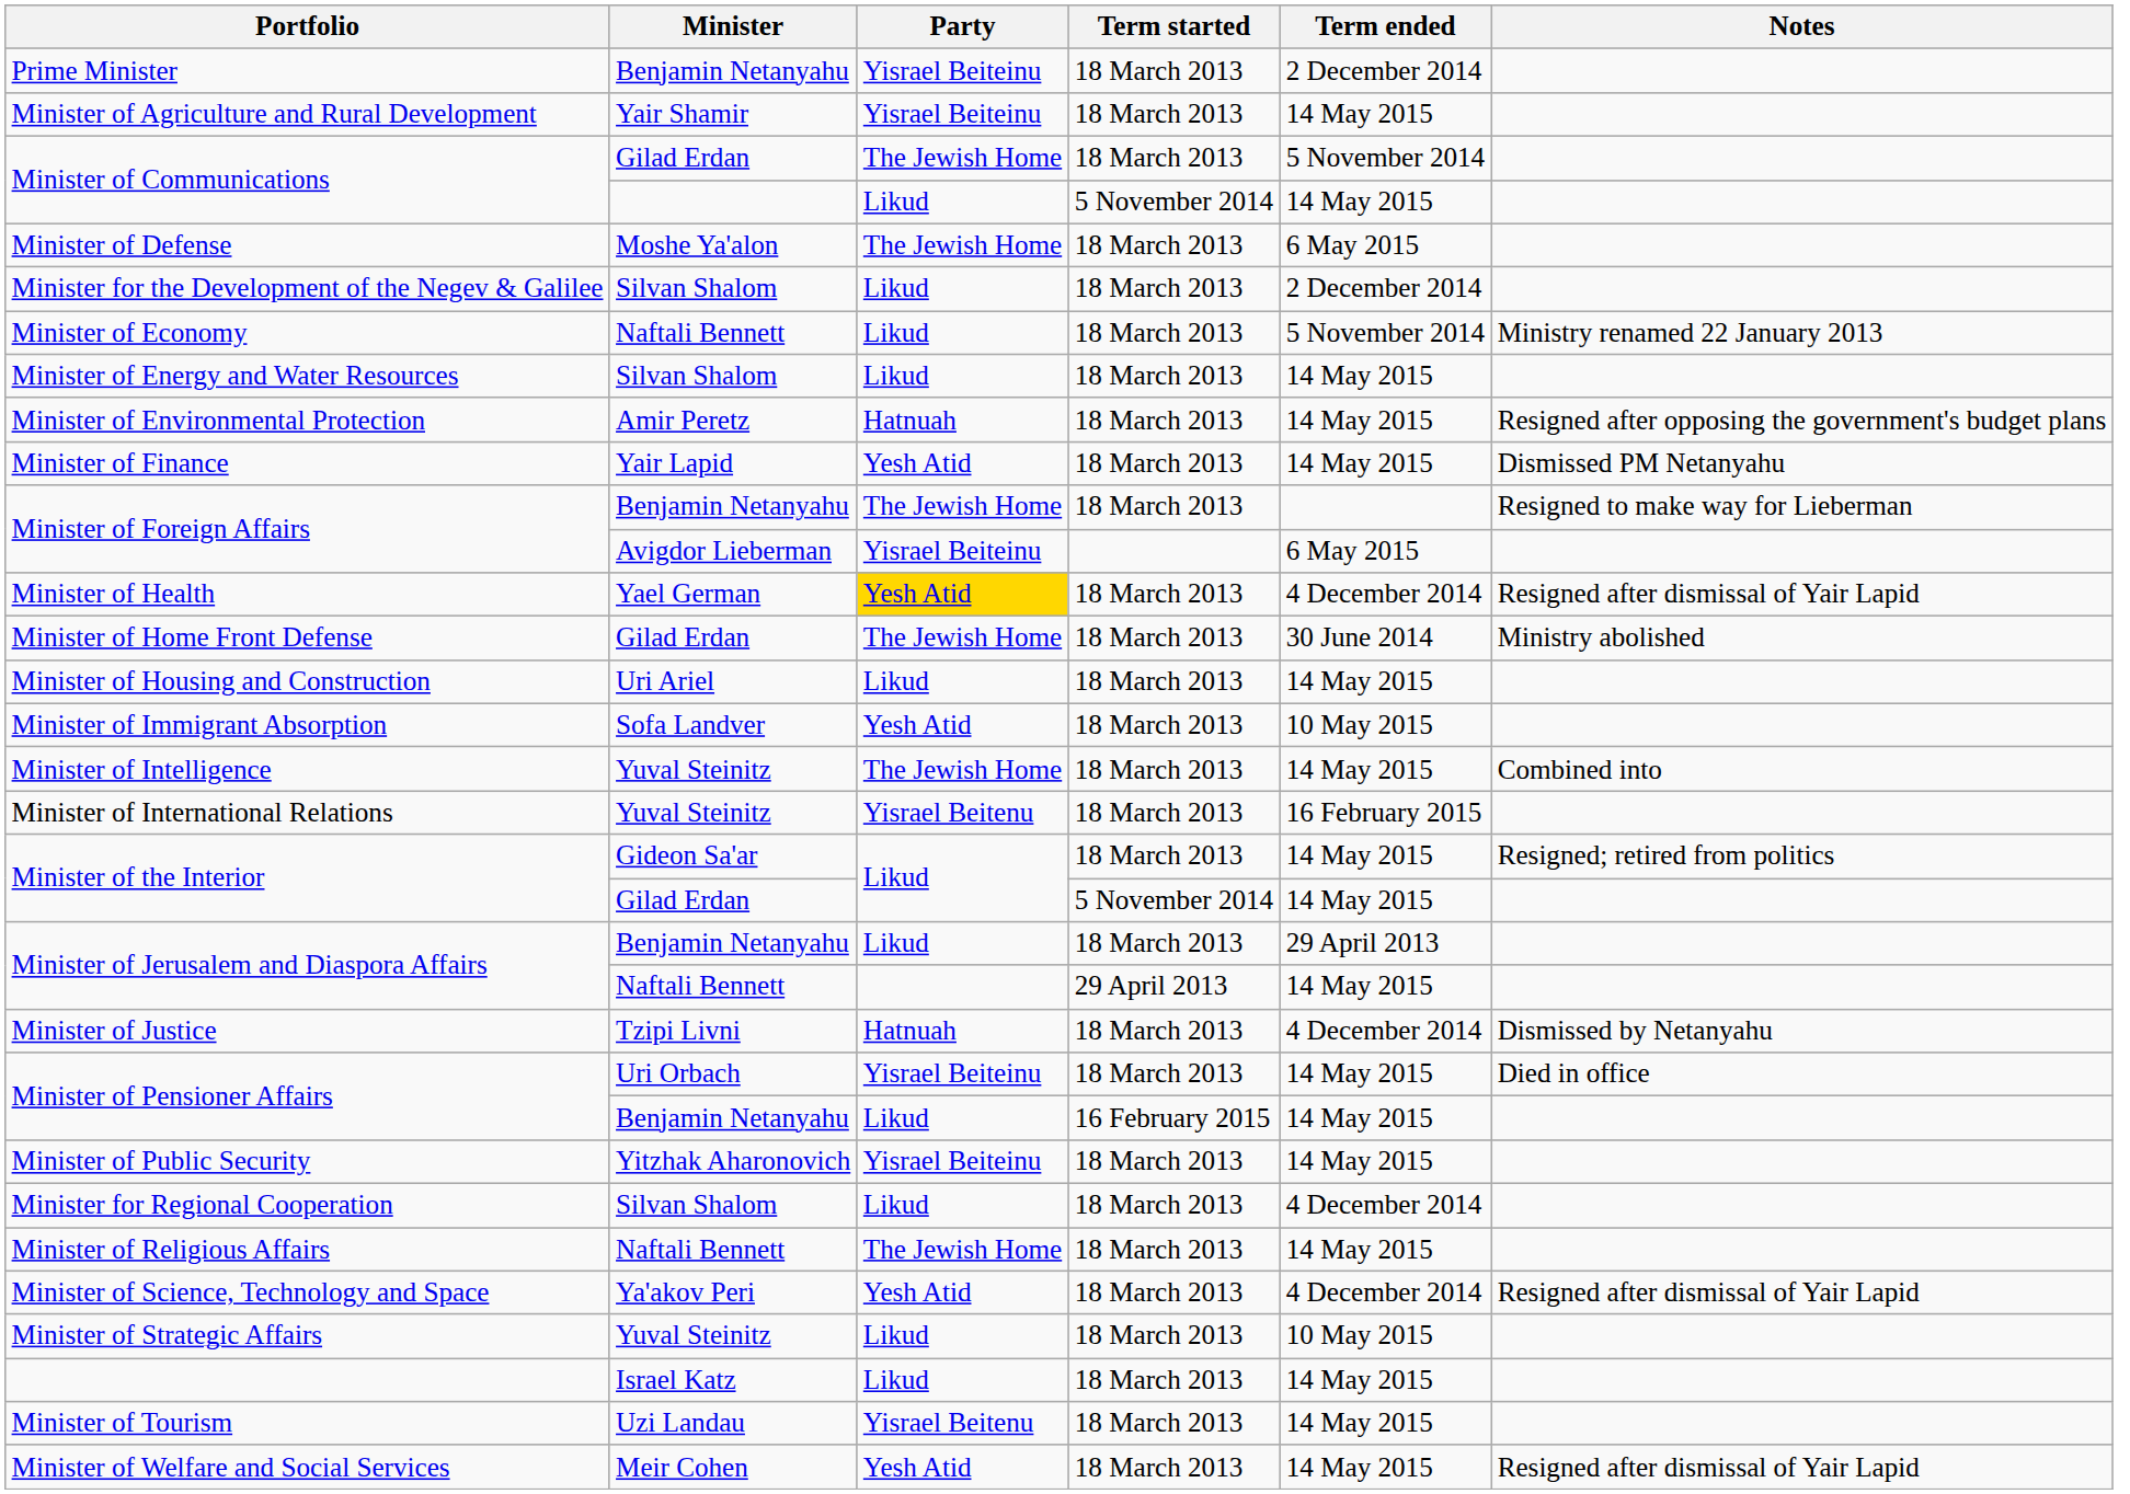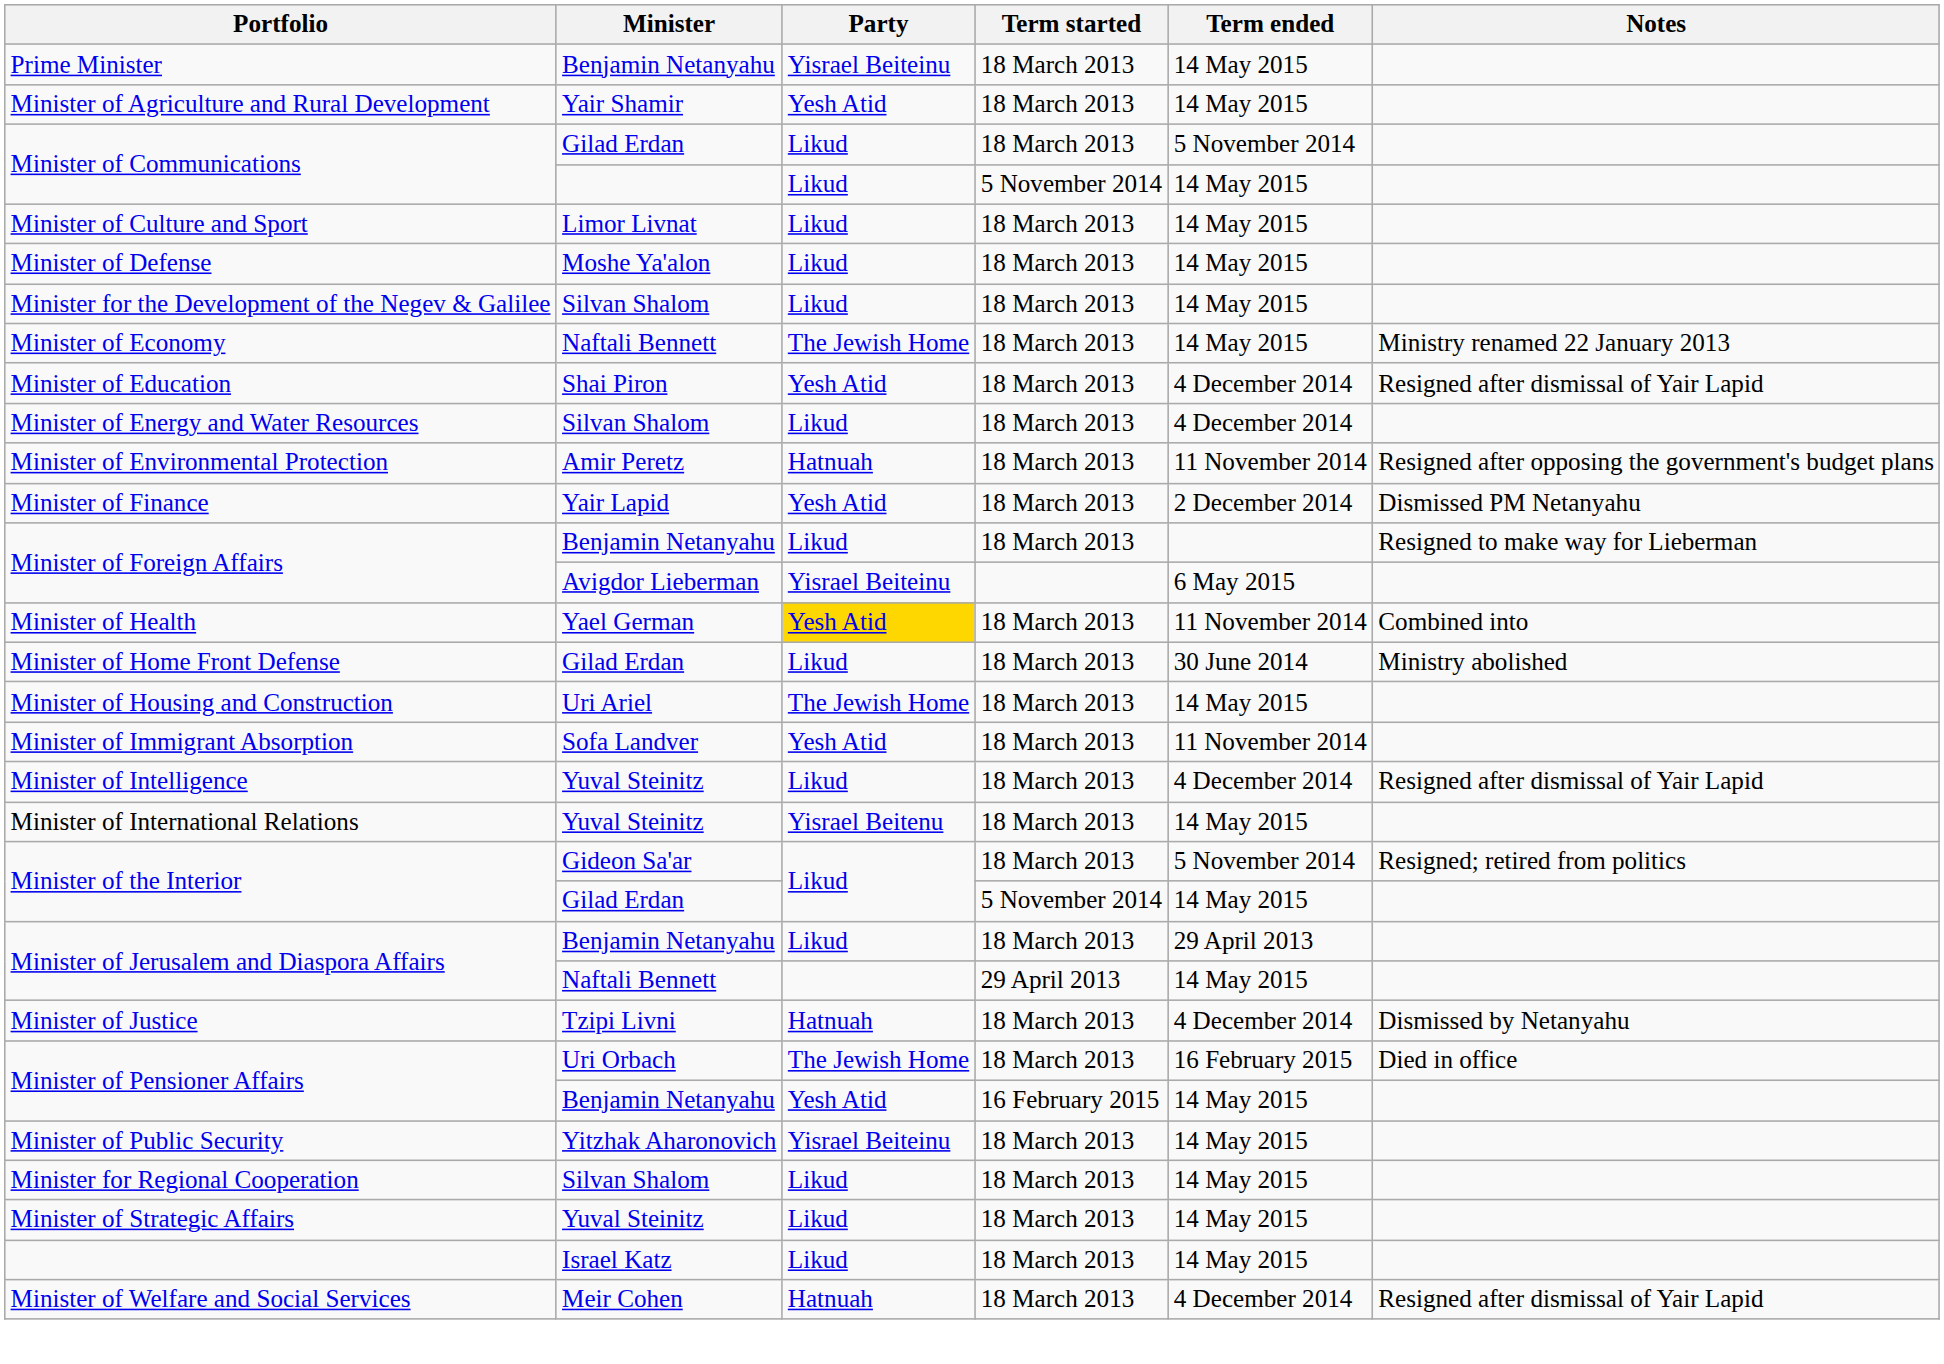Prime Minister | Term ended: 2 December 2014 -> 14 May 2015
Minister of Agriculture and Rural Development | Party: Yisrael Beiteinu -> Yesh Atid
Minister of Communications / Gilad Erdan | Party: The Jewish Home -> Likud
+ row: Minister of Culture and Sport | Limor Livnat | Likud | 18 March 2013 | 14 May 2015
Minister of Defense | Party: The Jewish Home -> Likud
Minister of Defense | Term ended: 6 May 2015 -> 14 May 2015
Minister for the Development of the Negev & Galilee | Term ended: 2 December 2014 -> 14 May 2015
Minister of Economy | Party: Likud -> The Jewish Home
Minister of Economy | Term ended: 5 November 2014 -> 14 May 2015
+ row: Minister of Education | Shai Piron | Yesh Atid | 18 March 2013 | 4 December 2014 | Resigned after dismissal of Yair Lapid
Minister of Energy and Water Resources | Term ended: 14 May 2015 -> 4 December 2014
Minister of Environmental Protection | Term ended: 14 May 2015 -> 11 November 2014
Minister of Finance | Term ended: 14 May 2015 -> 2 December 2014
Minister of Foreign Affairs / Benjamin Netanyahu | Party: The Jewish Home -> Likud
Minister of Health | Term ended: 4 December 2014 -> 11 November 2014
Minister of Health | Notes: Resigned after dismissal of Yair Lapid -> Combined into
Minister of Home Front Defense | Party: The Jewish Home -> Likud
Minister of Housing and Construction | Party: Likud -> The Jewish Home
Minister of Immigrant Absorption | Term ended: 10 May 2015 -> 11 November 2014
Minister of Intelligence | Party: The Jewish Home -> Likud
Minister of Intelligence | Term ended: 14 May 2015 -> 4 December 2014
Minister of Intelligence | Notes: Combined into -> Resigned after dismissal of Yair Lapid
Minister of International Relations | Term ended: 16 February 2015 -> 14 May 2015
Minister of the Interior / Gideon Sa'ar | Term ended: 14 May 2015 -> 5 November 2014
Minister of Pensioner Affairs / Uri Orbach | Party: Yisrael Beiteinu -> The Jewish Home
Minister of Pensioner Affairs / Uri Orbach | Term ended: 14 May 2015 -> 16 February 2015
Minister of Pensioner Affairs / Benjamin Netanyahu | Party: Likud -> Yesh Atid
Minister for Regional Cooperation | Term ended: 4 December 2014 -> 14 May 2015
- row: Minister of Religious Affairs | Naftali Bennett | The Jewish Home | 18 March 2013 | 14 May 2015
- row: Minister of Science, Technology and Space | Ya'akov Peri | Yesh Atid | 18 March 2013 | 4 December 2014 | Resigned after dismissal of Yair Lapid
Minister of Strategic Affairs | Term ended: 10 May 2015 -> 14 May 2015
- row: Minister of Tourism | Uzi Landau | Yisrael Beitenu | 18 March 2013 | 14 May 2015
Minister of Welfare and Social Services | Party: Yesh Atid -> Hatnuah
Minister of Welfare and Social Services | Term ended: 14 May 2015 -> 4 December 2014
